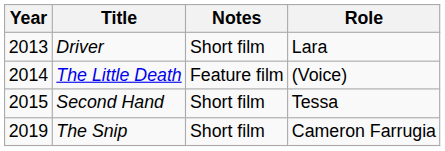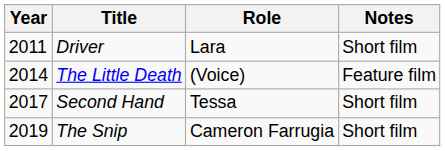columns swapped: Role <-> Notes
Driver | Year: 2013 -> 2011
Second Hand | Year: 2015 -> 2017
